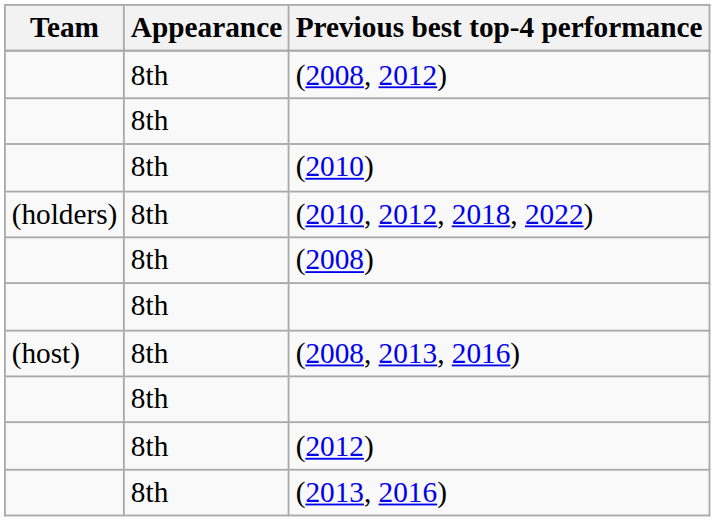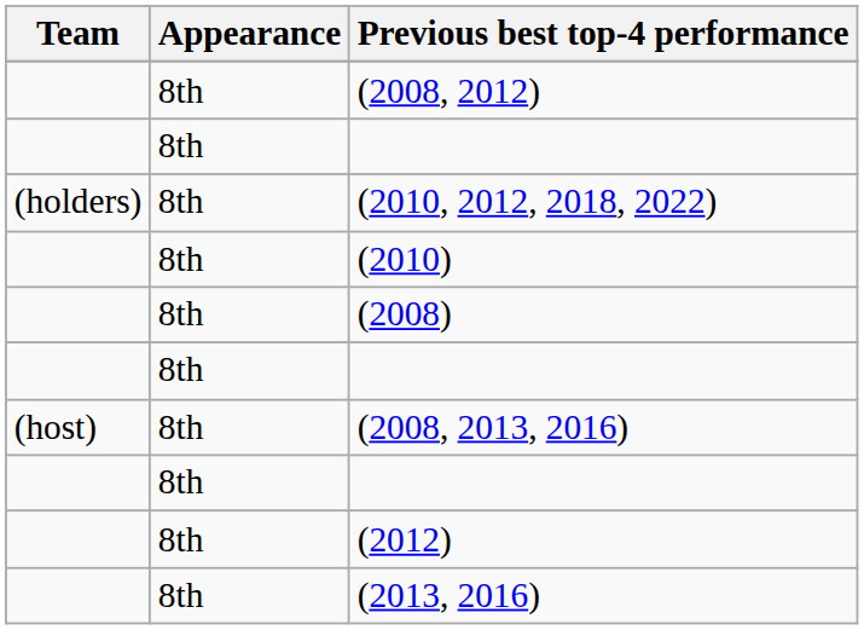rows swapped: (2010, 2012, 2018, 2022) <-> (2010)
